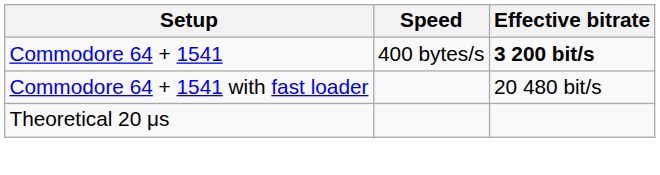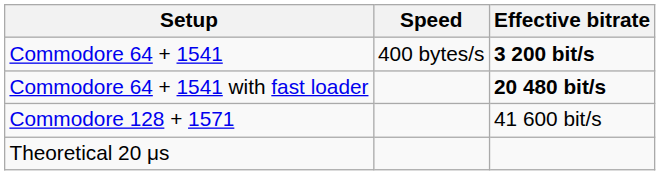Commodore 64 + 1541 with fast loader | Effective bitrate: normal -> bold
+ row: Commodore 128 + 1571 | 41 600 bit/s
